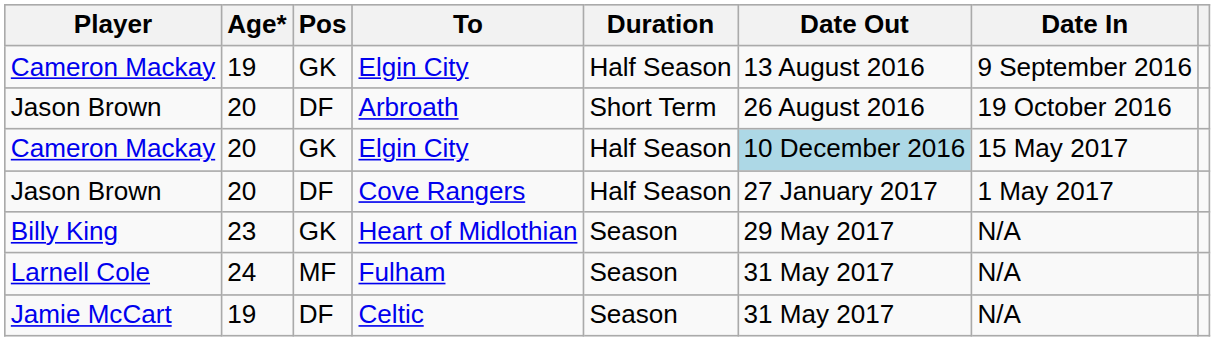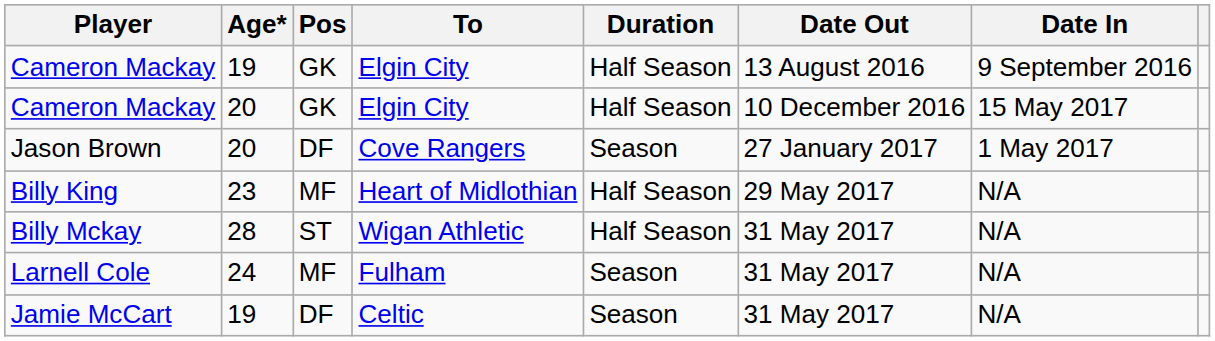- row: Jason Brown | 20 | DF | Arbroath | Short Term | 26 August 2016 | 19 October 2016
20 / Elgin City | Date Out: lightblue background -> no background
Cove Rangers | Duration: Half Season -> Season
Heart of Midlothian | Pos: GK -> MF
Heart of Midlothian | Duration: Season -> Half Season
+ row: Billy Mckay | 28 | ST | Wigan Athletic | Half Season | 31 May 2017 | N/A
